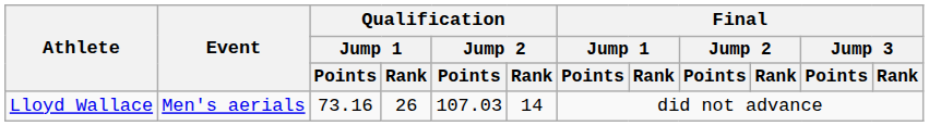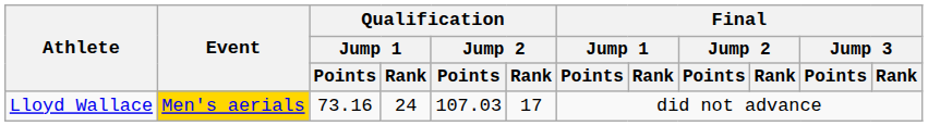Lloyd Wallace | Event: no background -> gold background
Lloyd Wallace | Qualification / Jump 1 / Rank: 26 -> 24
Lloyd Wallace | Qualification / Jump 2 / Rank: 14 -> 17
